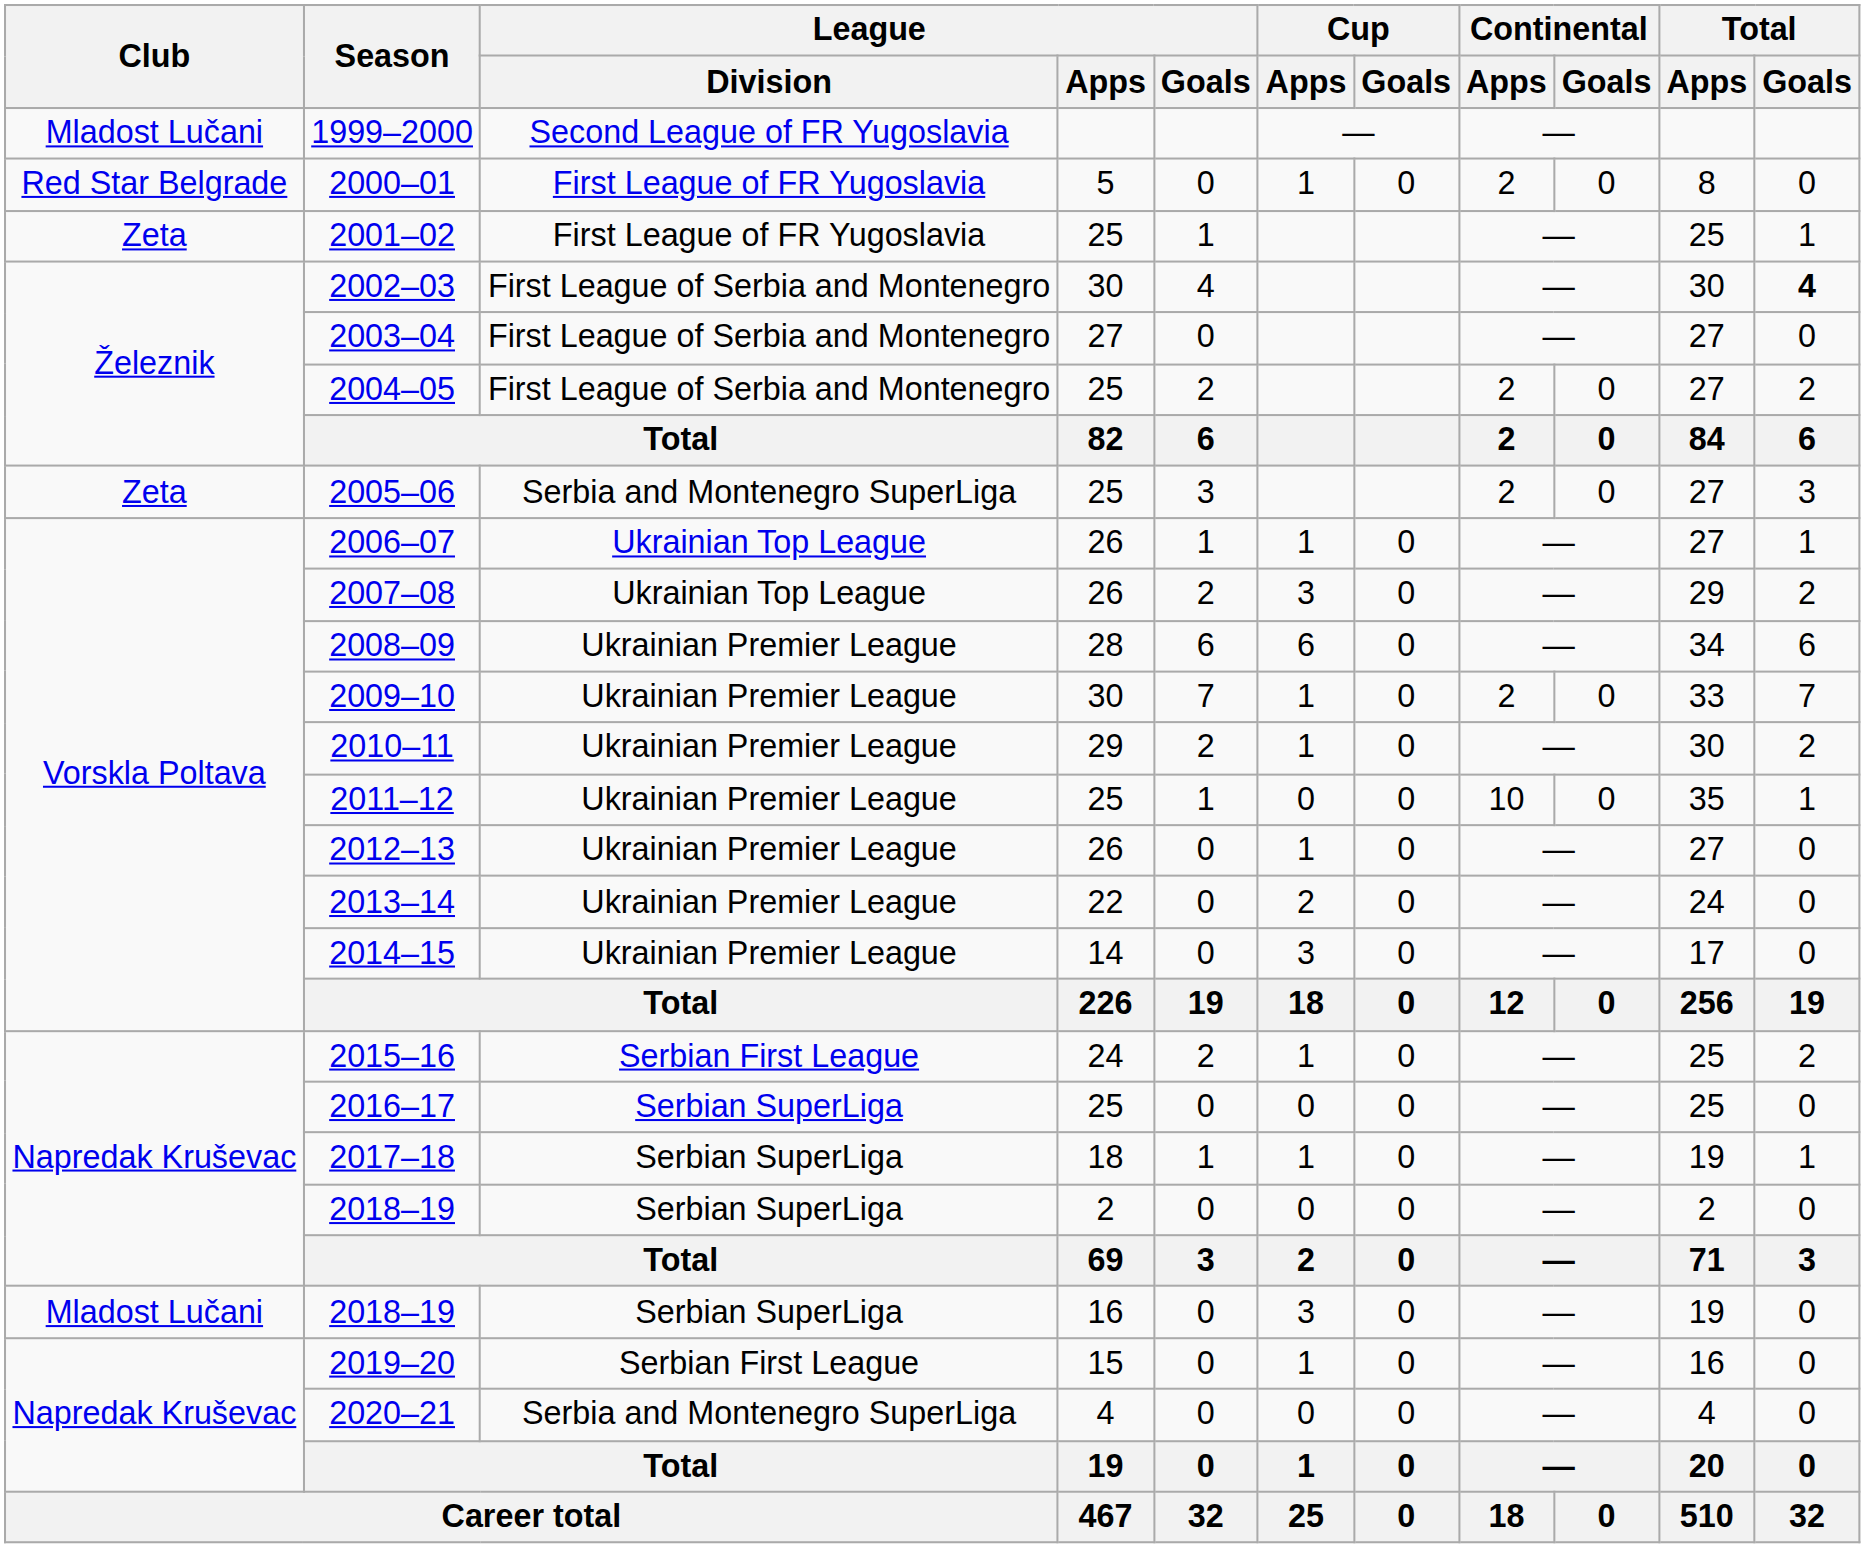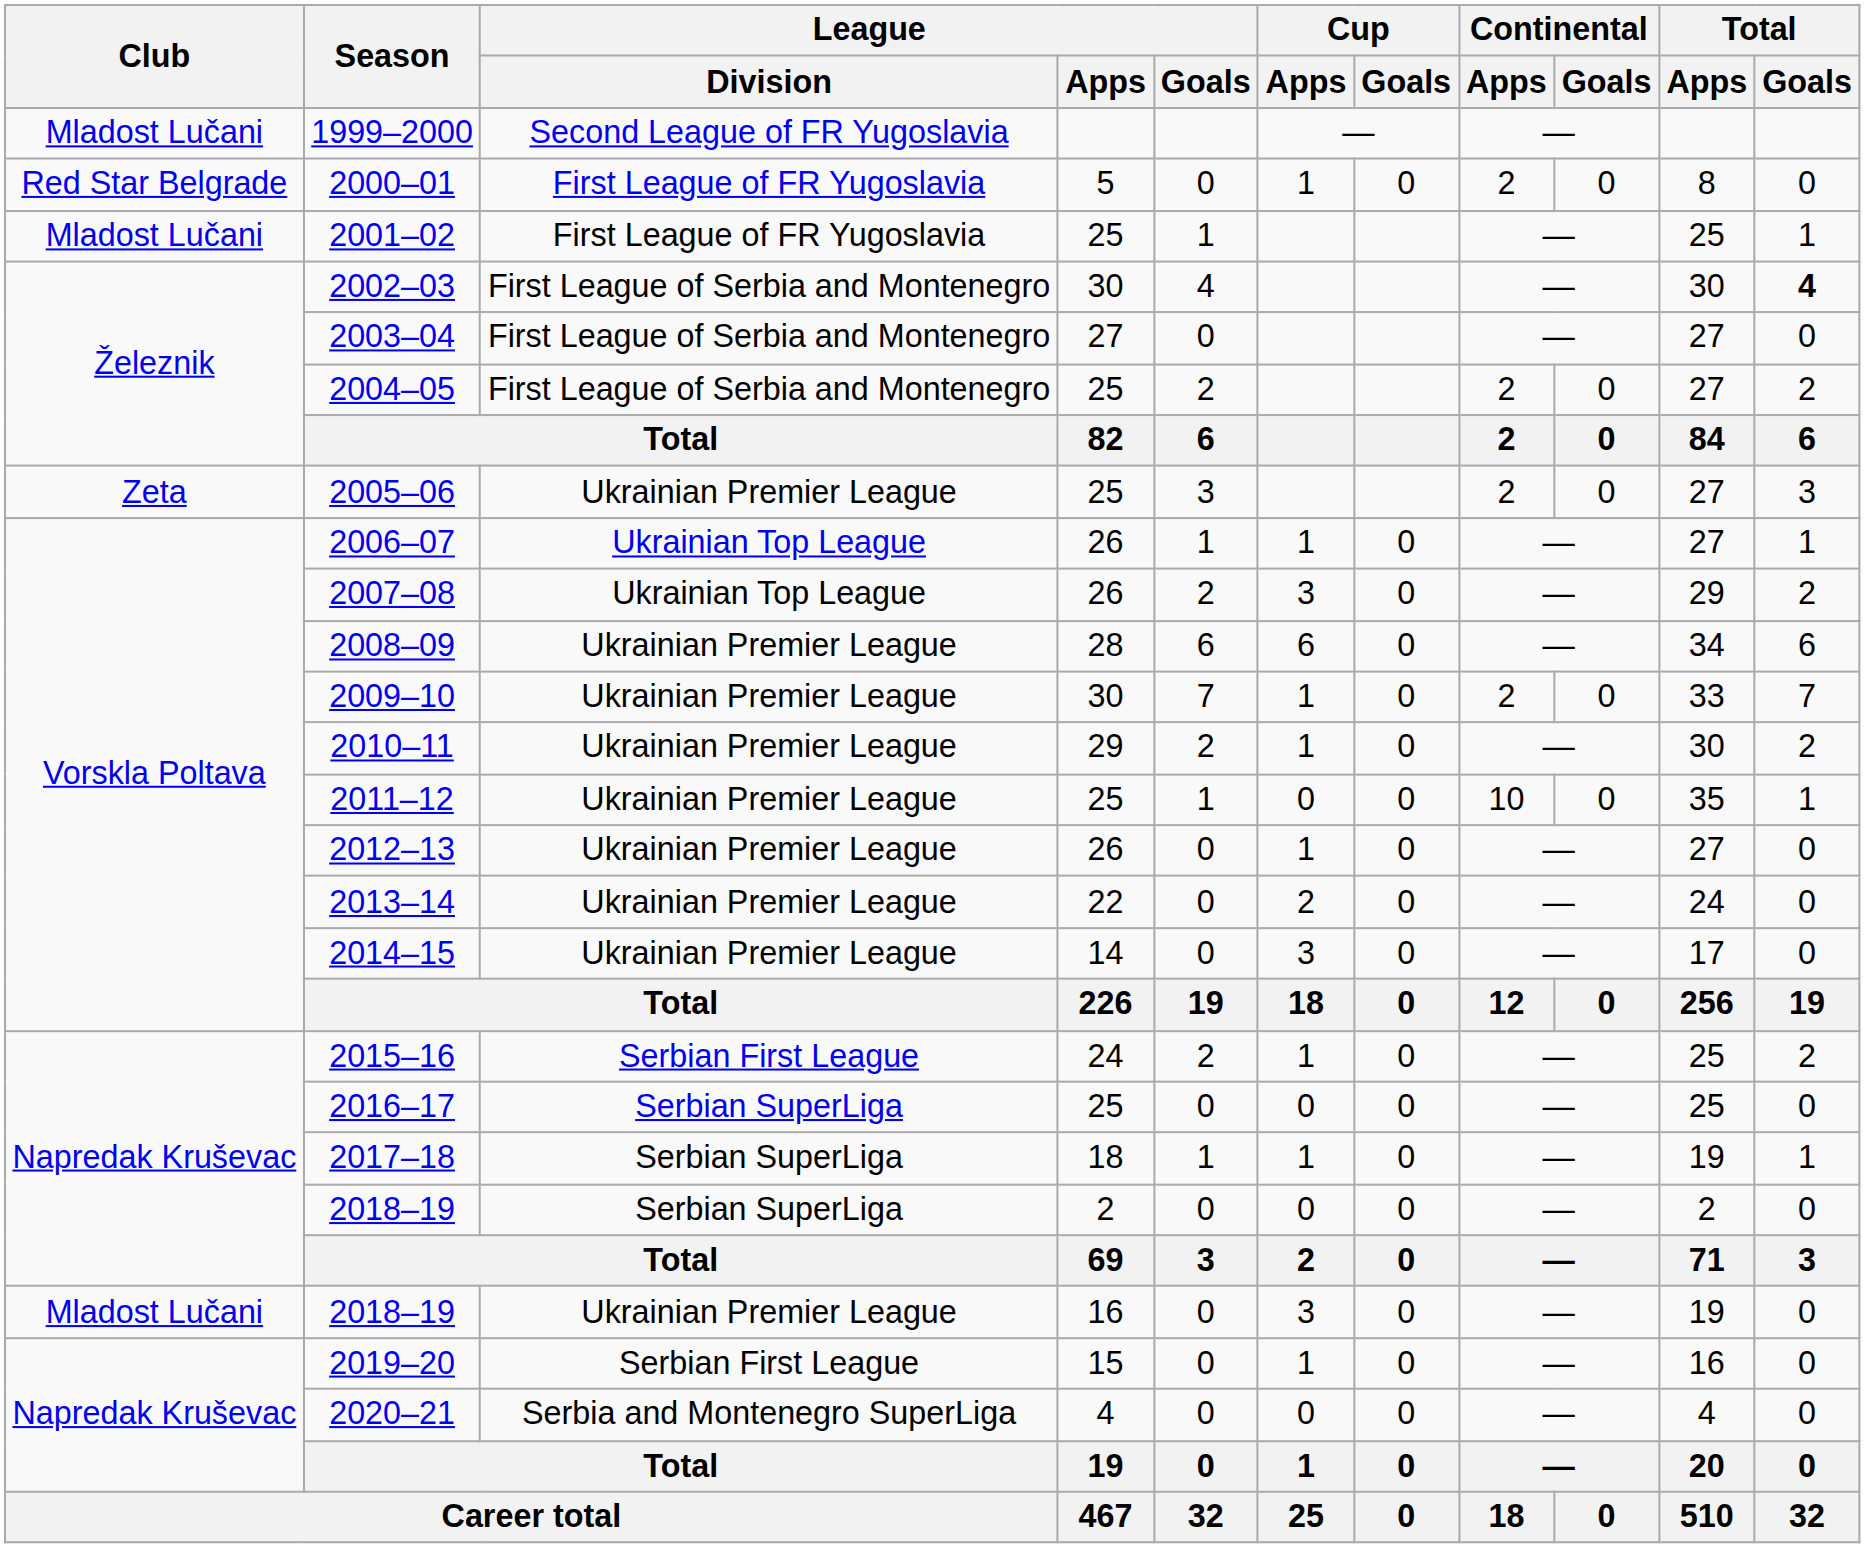2001–02 | Club: Zeta -> Mladost Lučani
2005–06 | League / Division: Serbia and Montenegro SuperLiga -> Ukrainian Premier League
2018–19 / 16 | League / Division: Serbian SuperLiga -> Ukrainian Premier League
